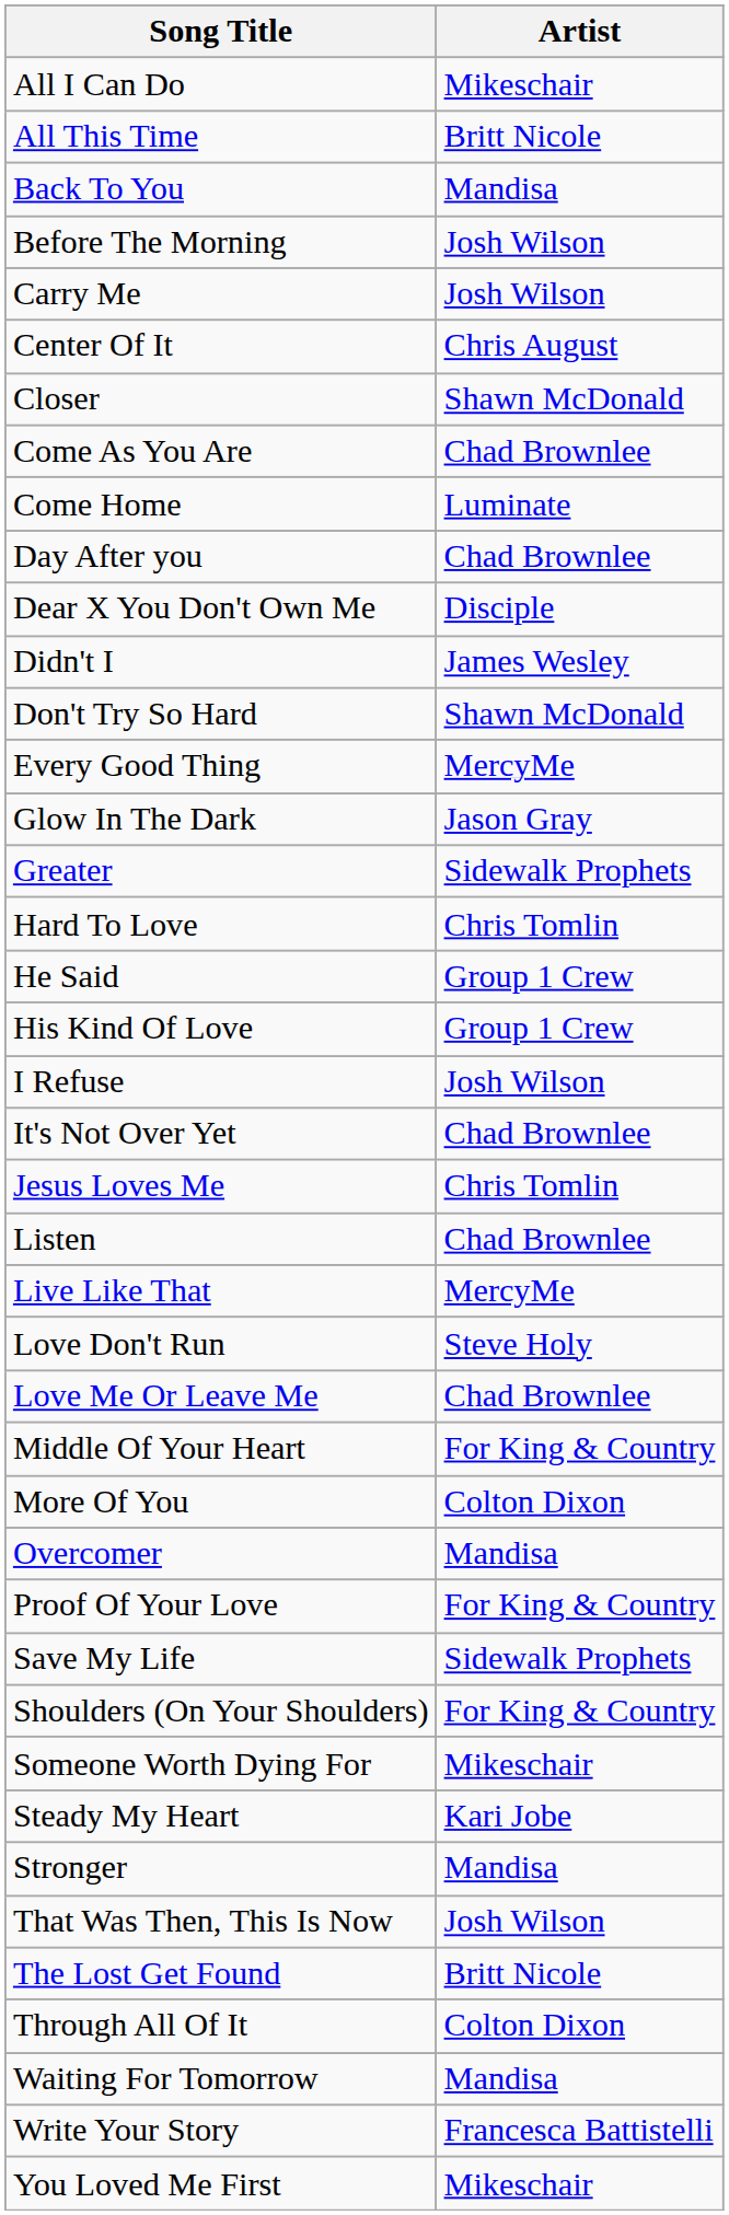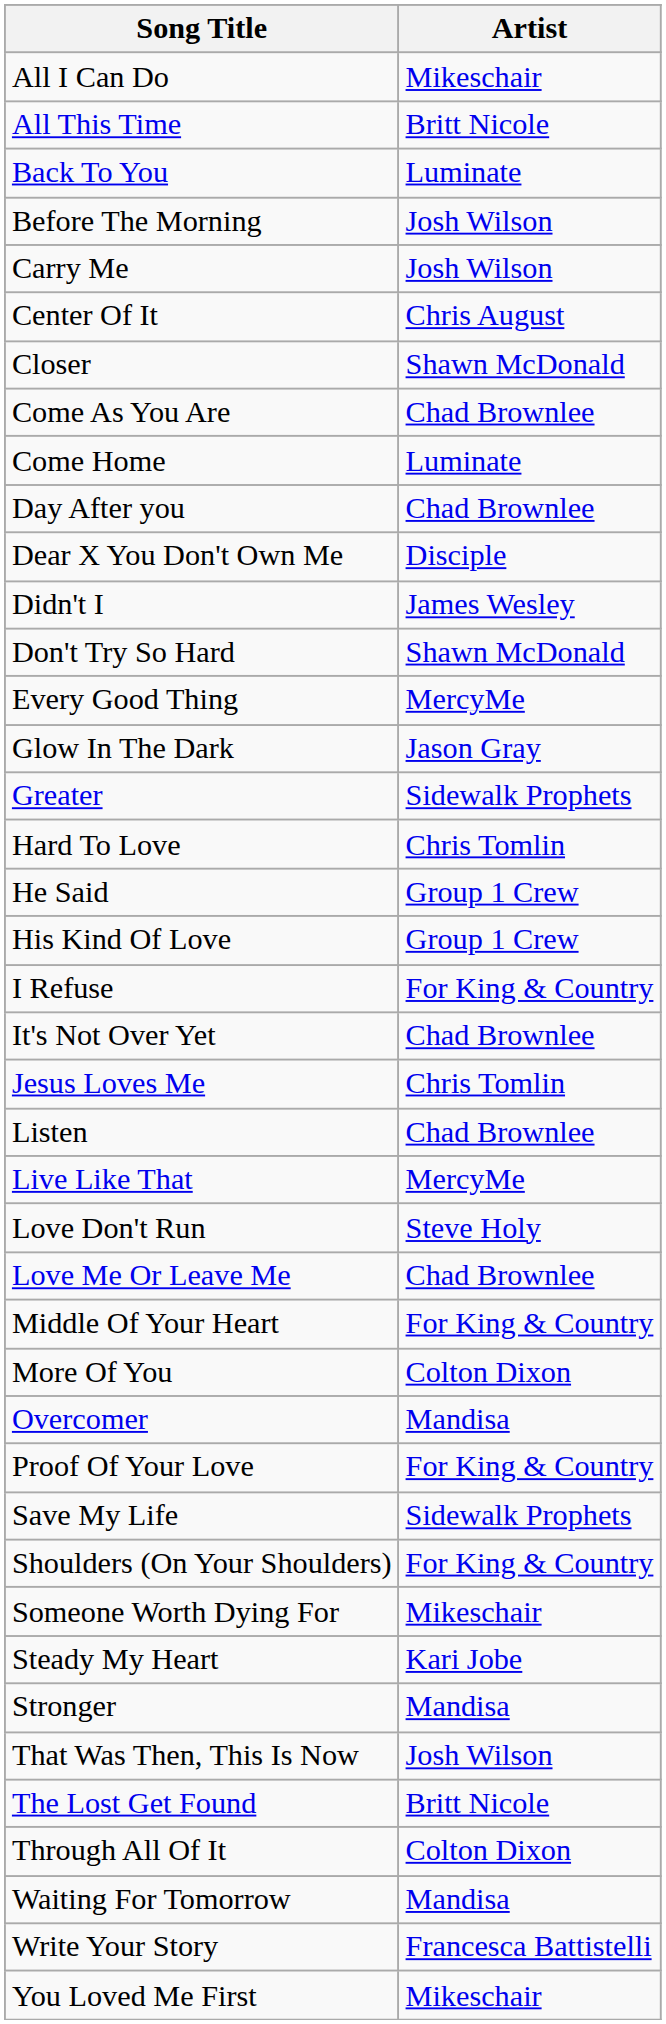Back To You | Artist: Mandisa -> Luminate
I Refuse | Artist: Josh Wilson -> For King & Country
